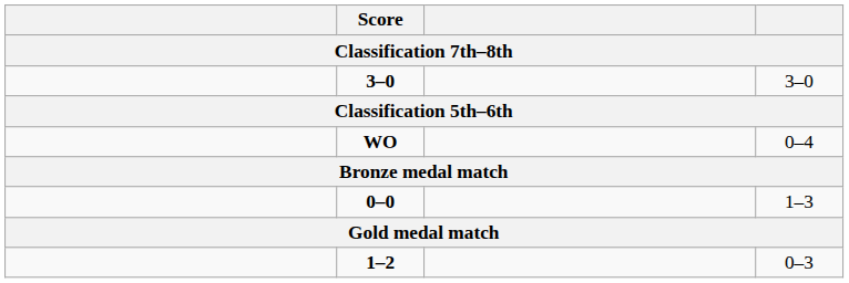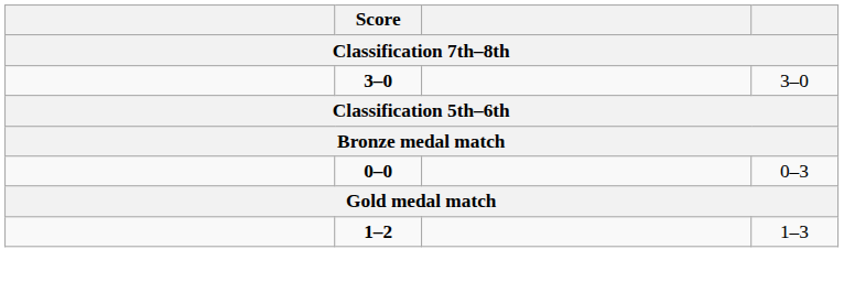- row: WO | 0–4
0–0 | column 4: 1–3 -> 0–3
1–2 | column 4: 0–3 -> 1–3
